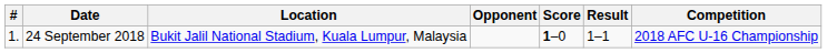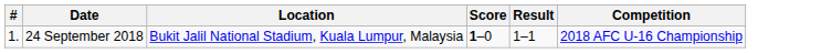- column: Opponent
